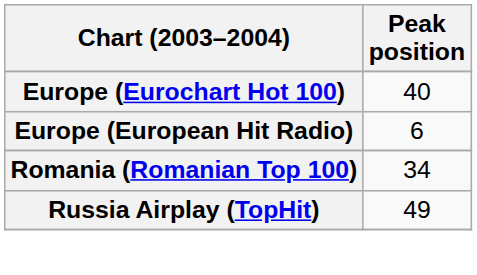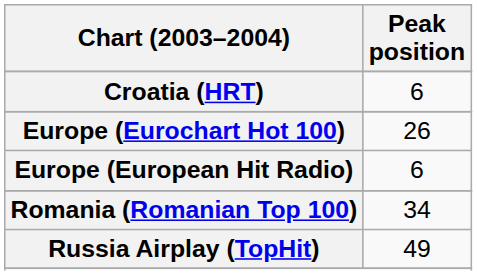+ row: Croatia (HRT) | 6
Europe (Eurochart Hot 100) | Peak position: 40 -> 26
